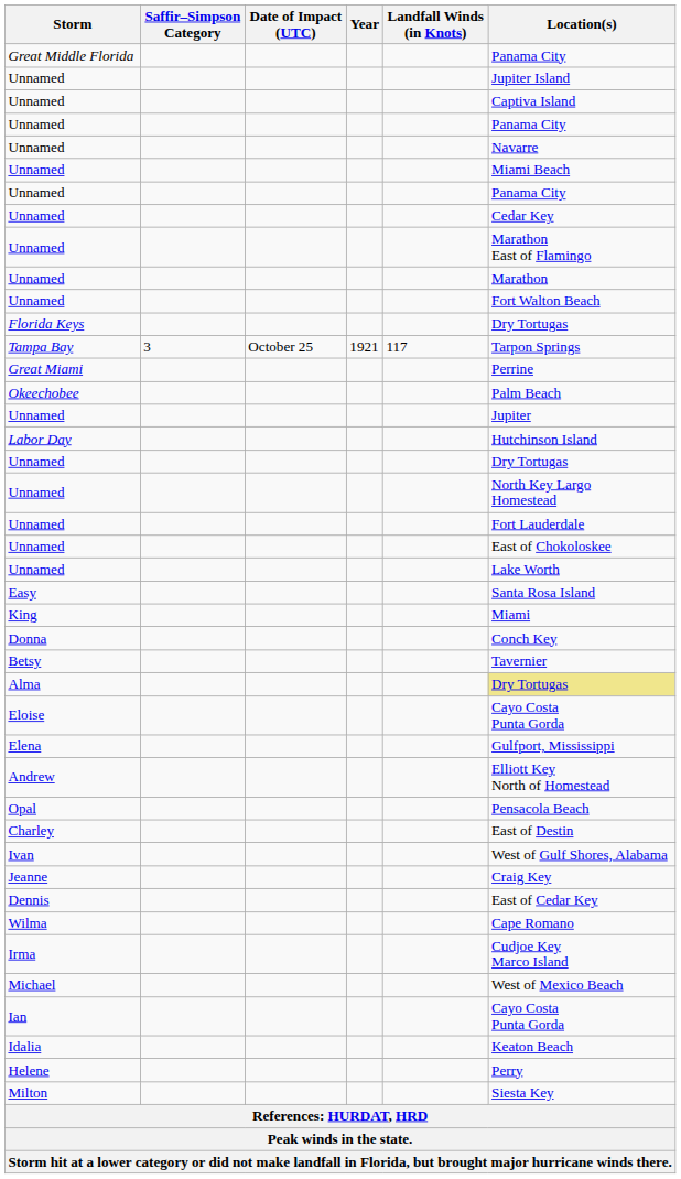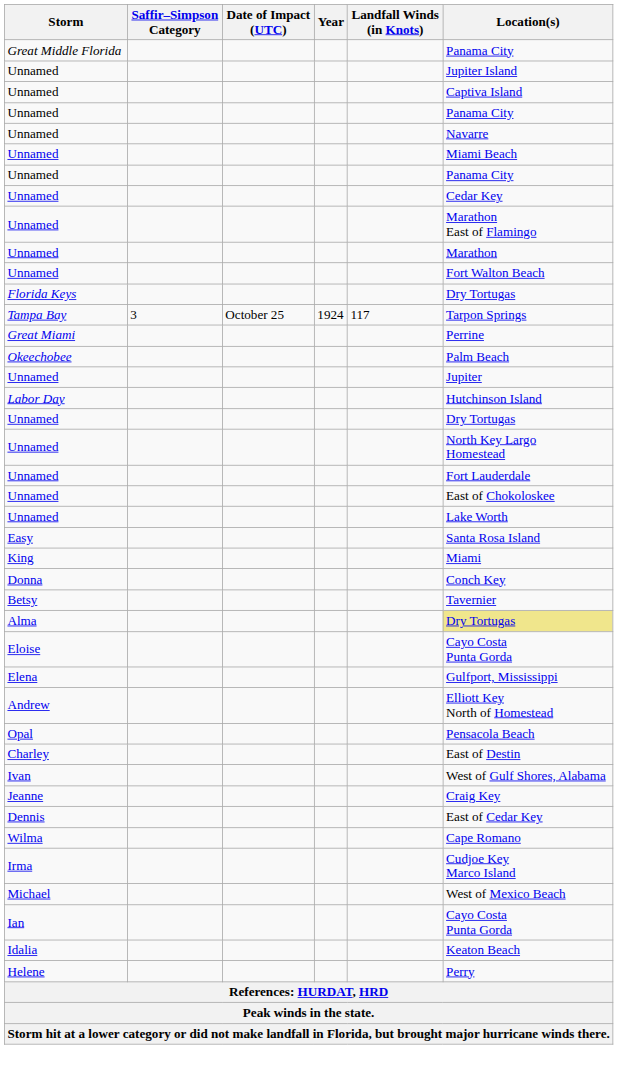Tampa Bay | Year: 1921 -> 1924
- row: Milton | Siesta Key
